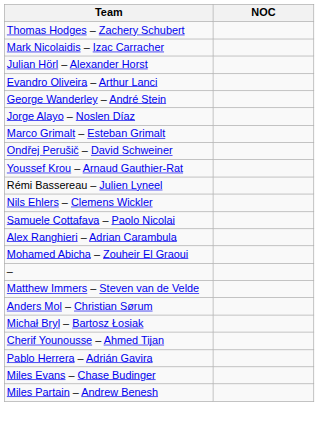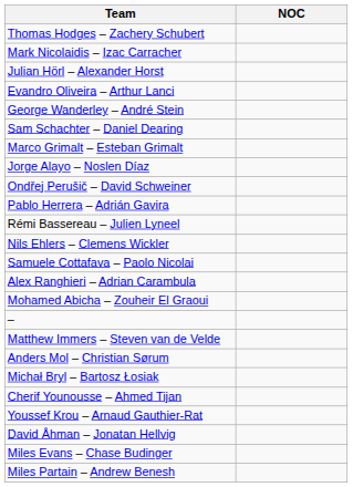+ row: Sam Schachter – Daniel Dearing
rows swapped: Marco Grimalt – Esteban Grimalt <-> Jorge Alayo – Noslen Díaz
rows swapped: Youssef Krou – Arnaud Gauthier-Rat <-> Pablo Herrera – Adrián Gavira
+ row: David Åhman – Jonatan Hellvig
